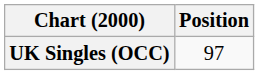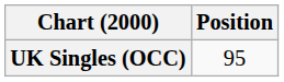UK Singles (OCC) | Position: 97 -> 95
